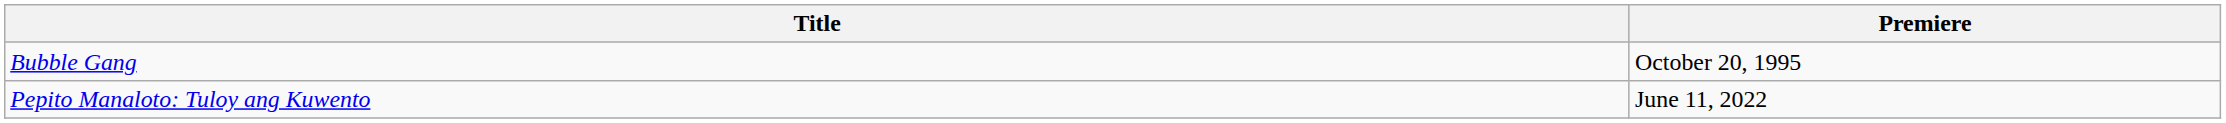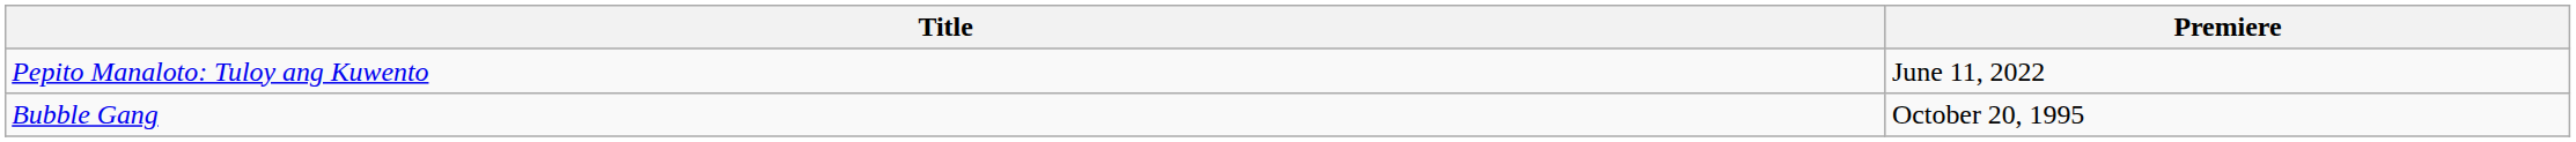rows swapped: Bubble Gang <-> Pepito Manaloto: Tuloy ang Kuwento
